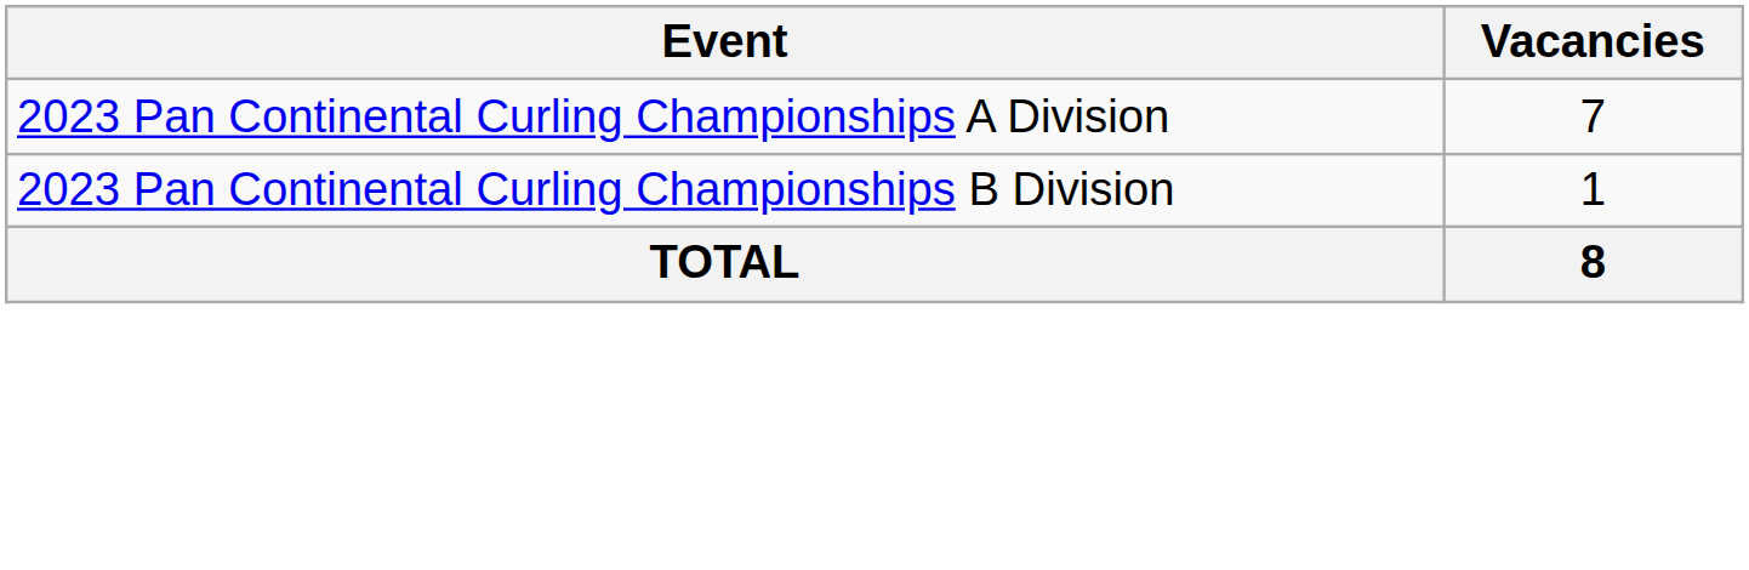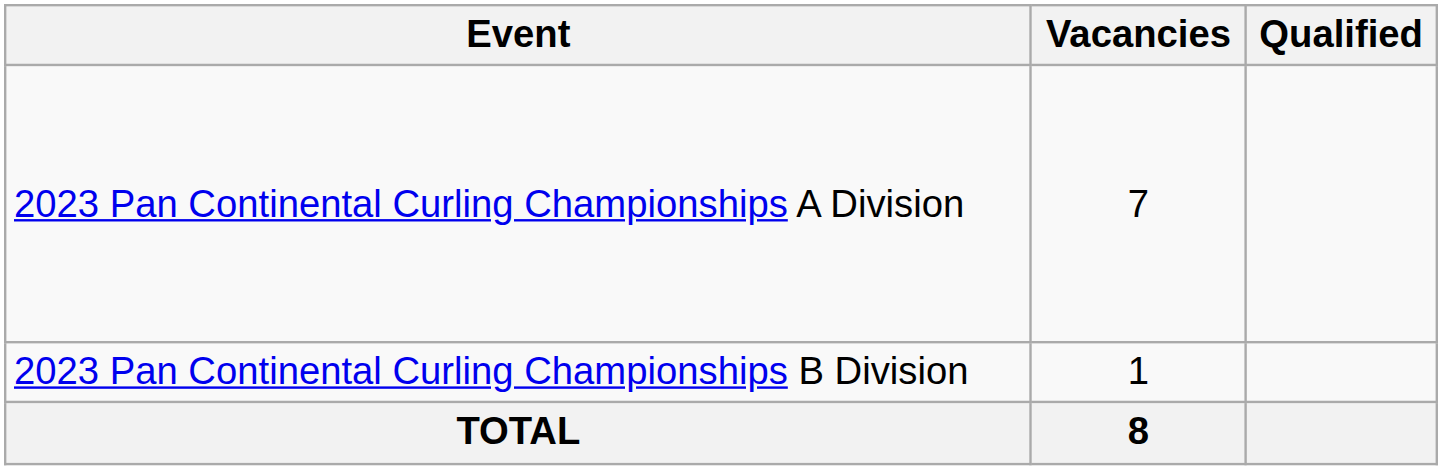+ column: Qualified
